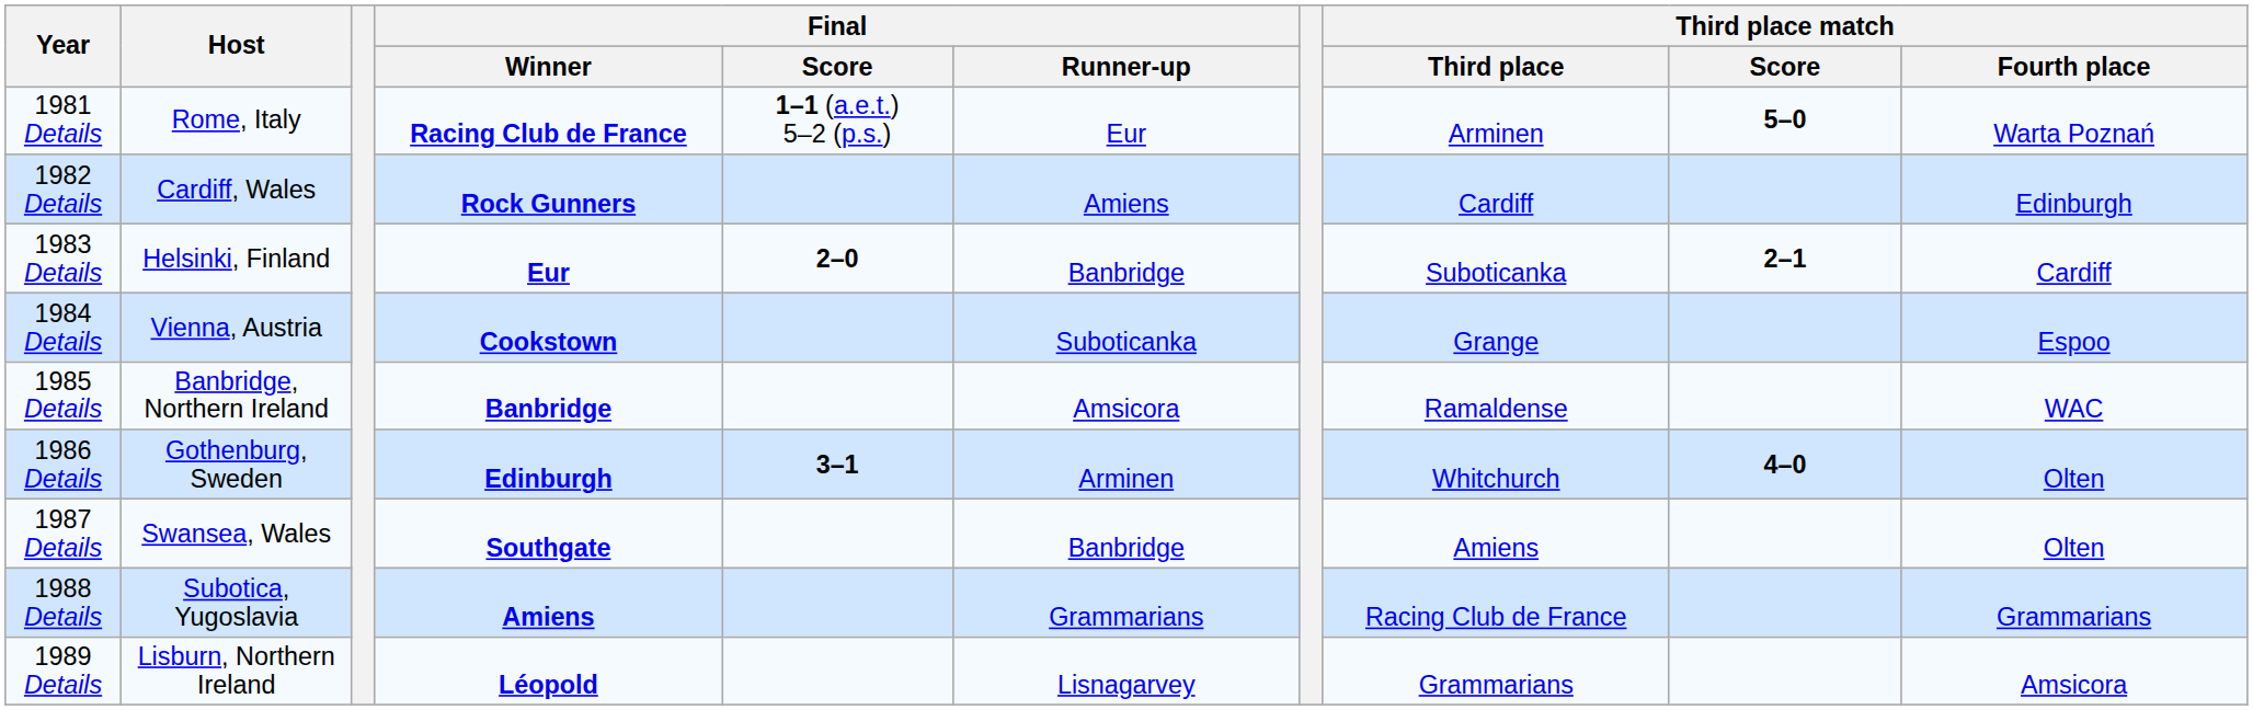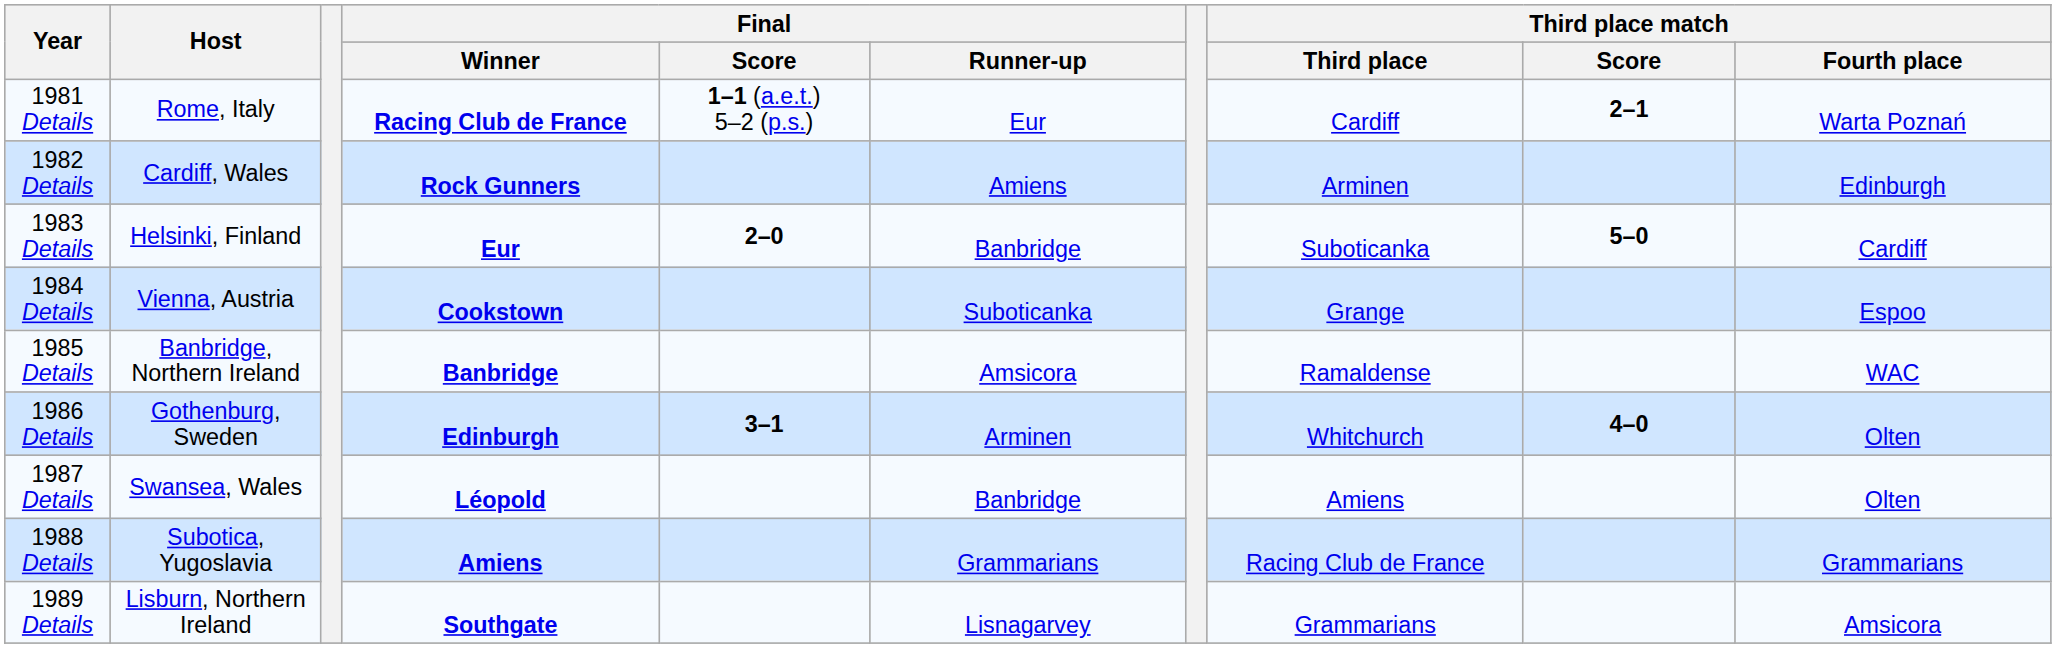1981 Details | Third place match / Third place: Arminen -> Cardiff
1981 Details | Third place match / Score: 5–0 -> 2–1
1982 Details | Third place match / Third place: Cardiff -> Arminen
1983 Details | Third place match / Score: 2–1 -> 5–0
1987 Details | Final / Winner: Southgate -> Léopold
1989 Details | Final / Winner: Léopold -> Southgate
